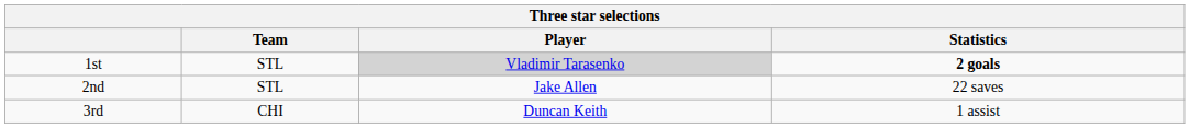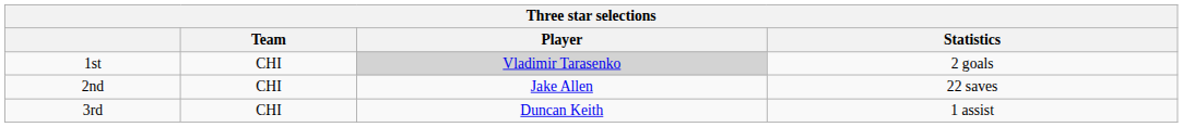1st | Team: STL -> CHI
1st | Statistics: bold -> normal
2nd | Team: STL -> CHI
